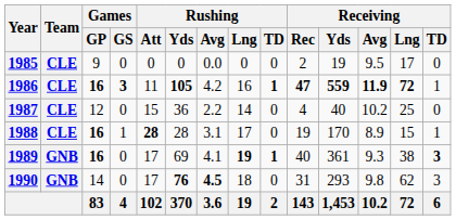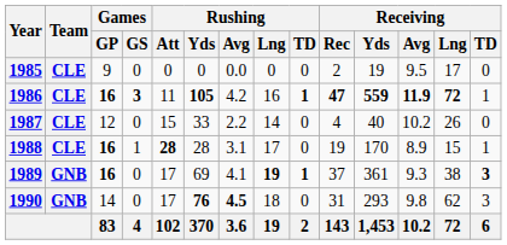1987 | Rushing / Yds: 36 -> 33
1987 | Receiving / Lng: 25 -> 26
1989 | Receiving / Rec: 40 -> 37
